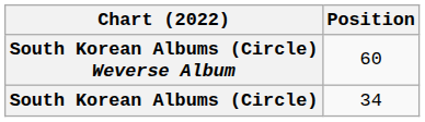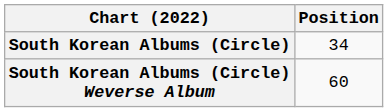rows swapped: South Korean Albums (Circle) <-> South Korean Albums (Circle) Weverse Album
